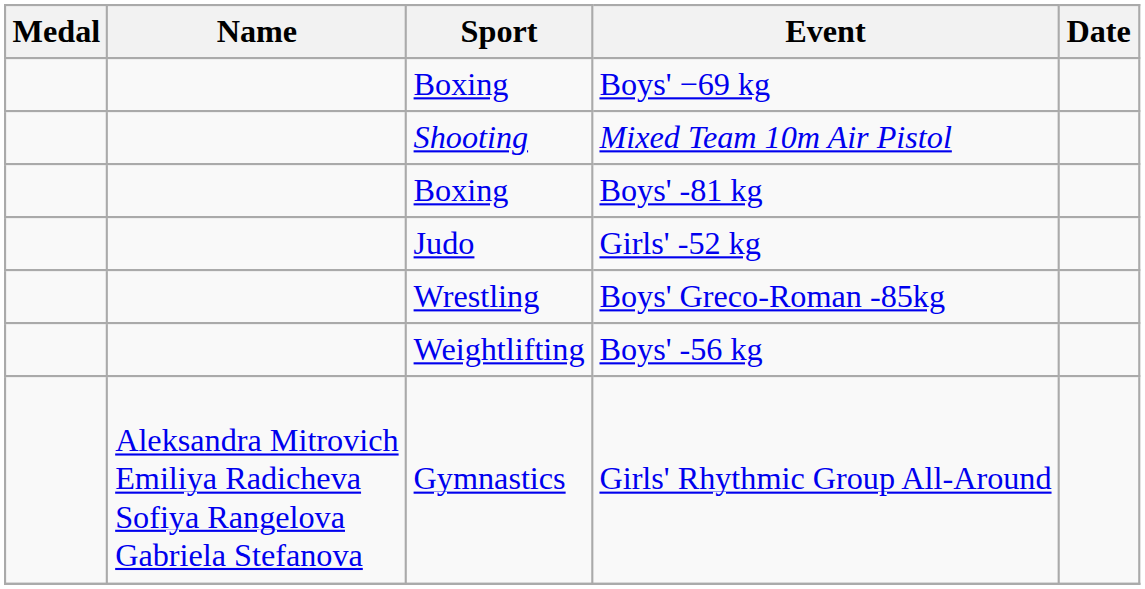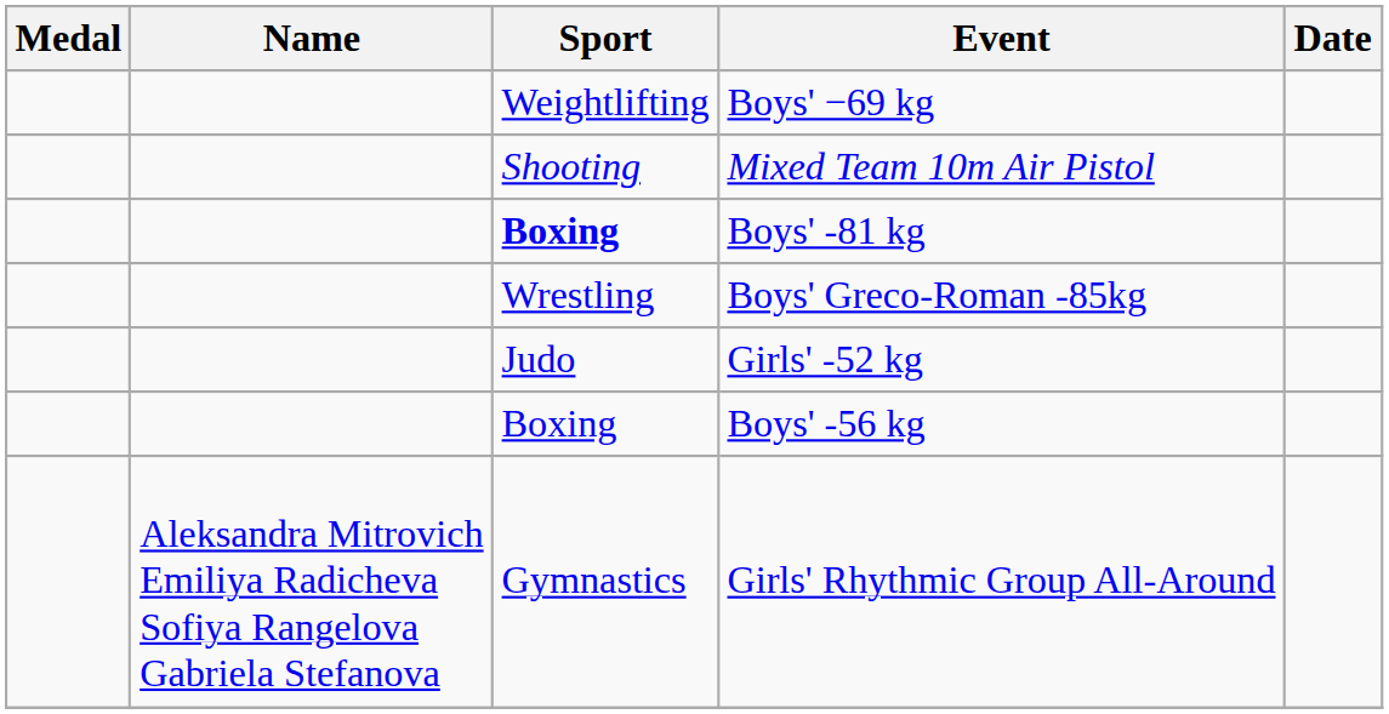Boys' −69 kg | Sport: Boxing -> Weightlifting
Boys' -81 kg | Sport: normal -> bold
rows swapped: Girls' -52 kg <-> Boys' Greco-Roman -85kg
Boys' -56 kg | Sport: Weightlifting -> Boxing
